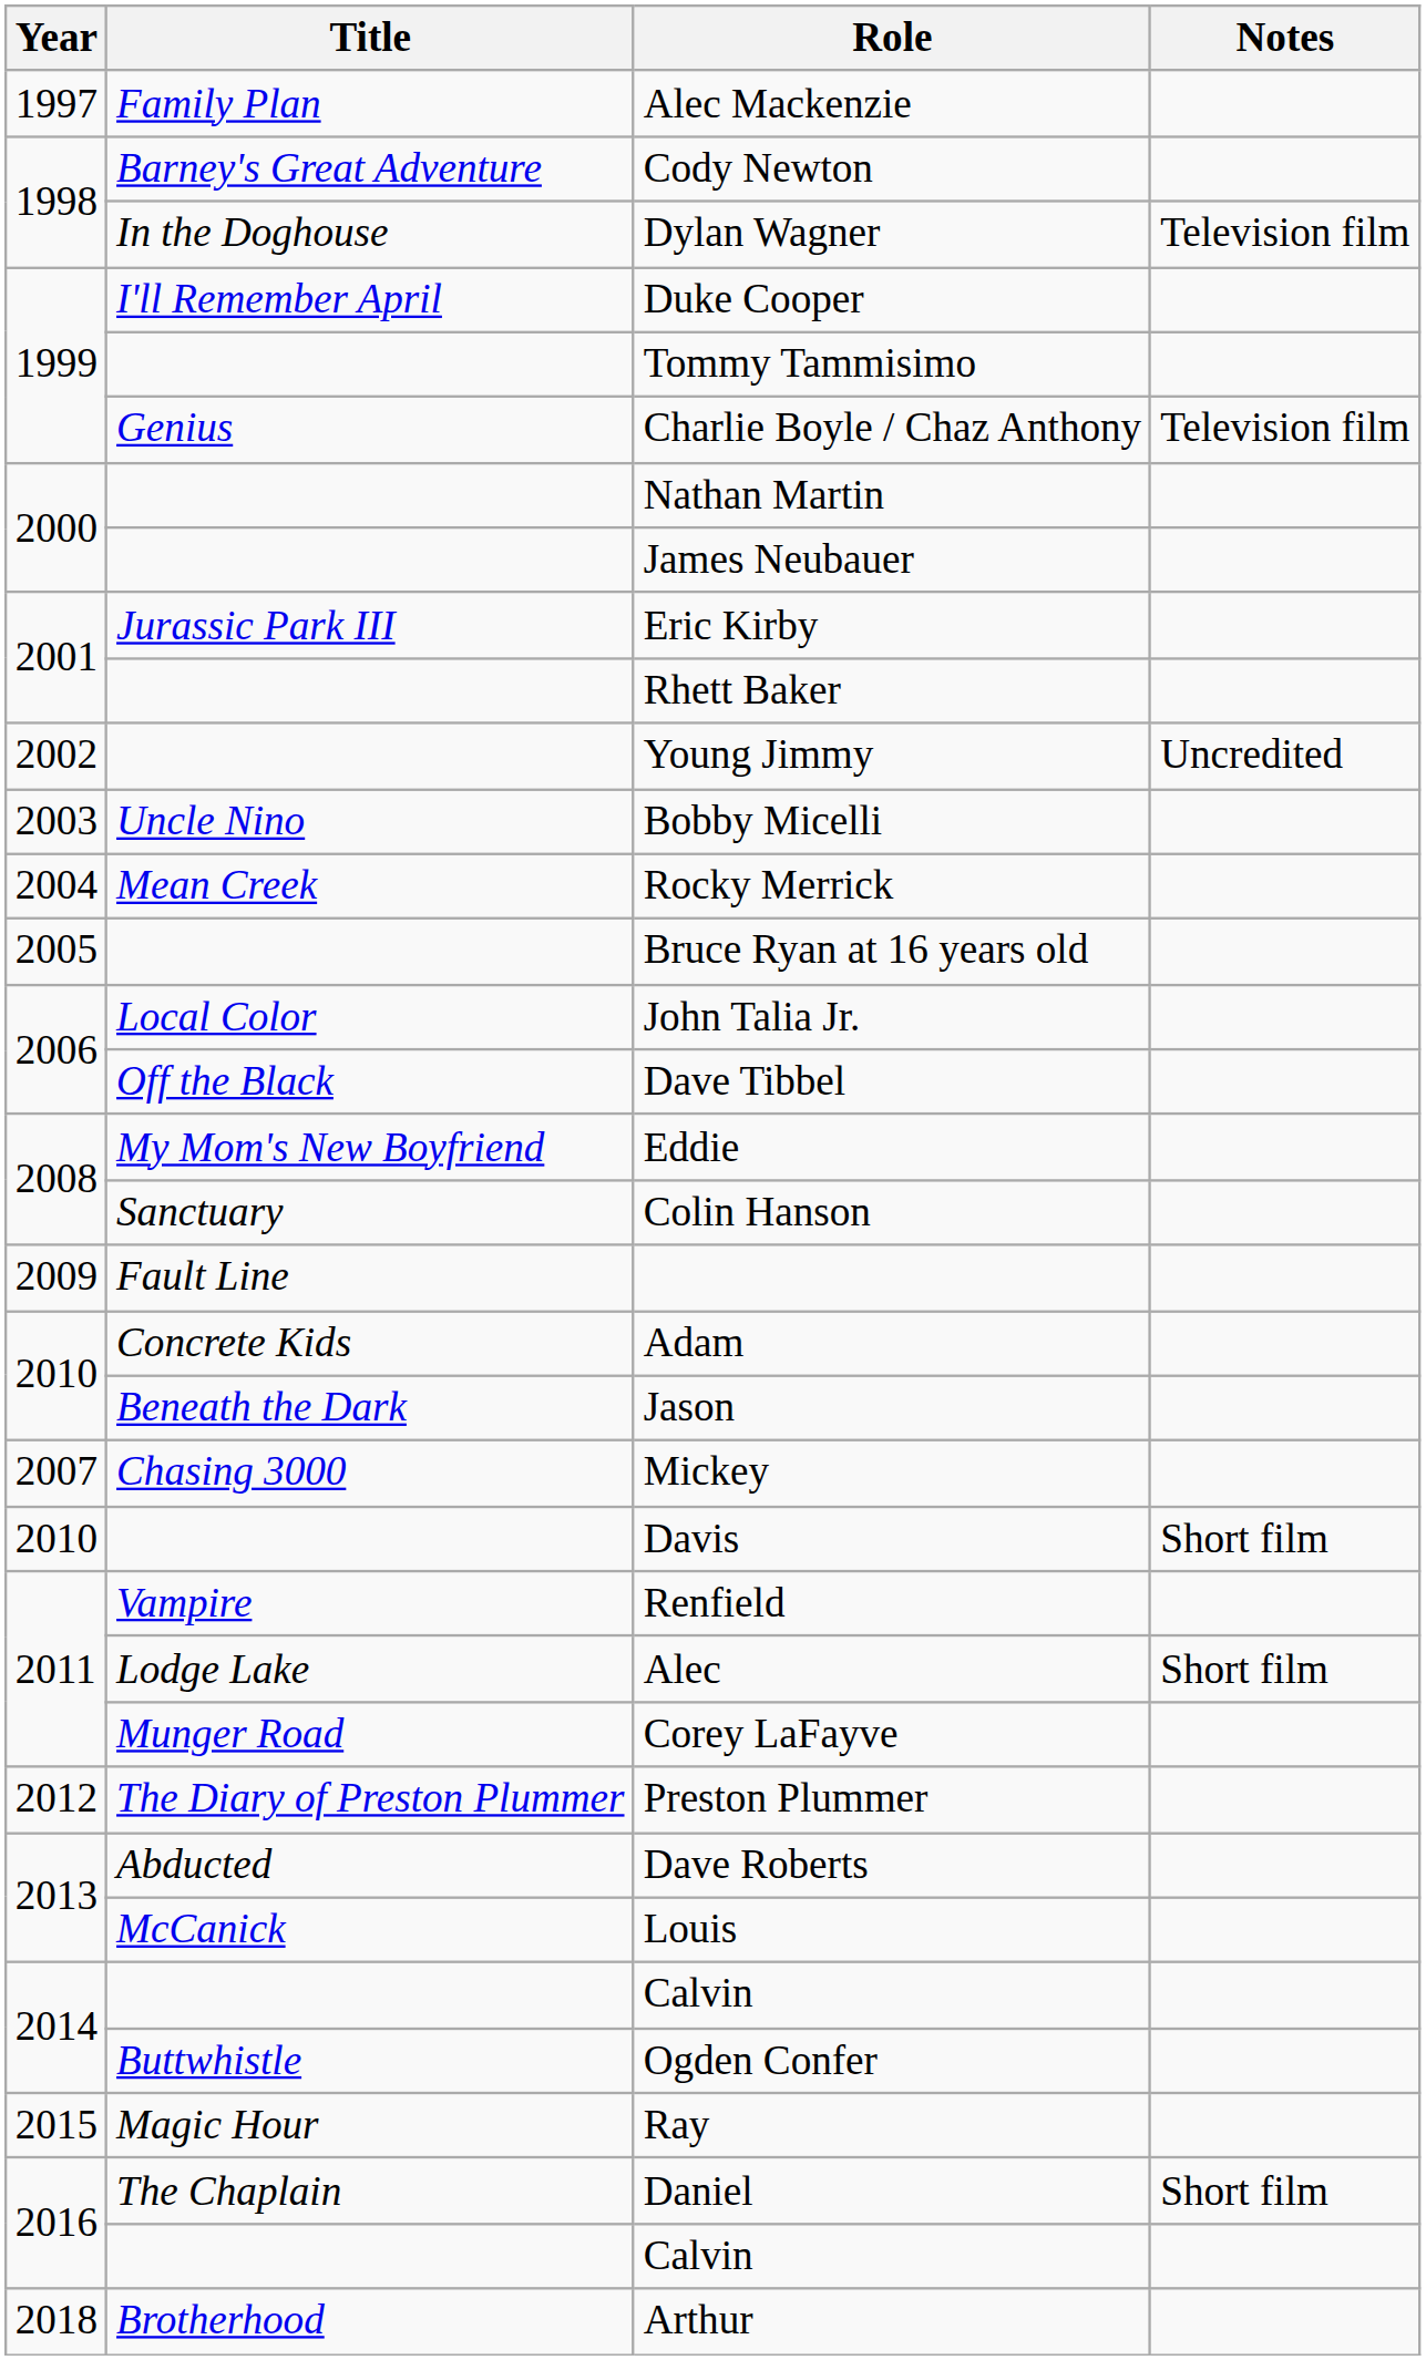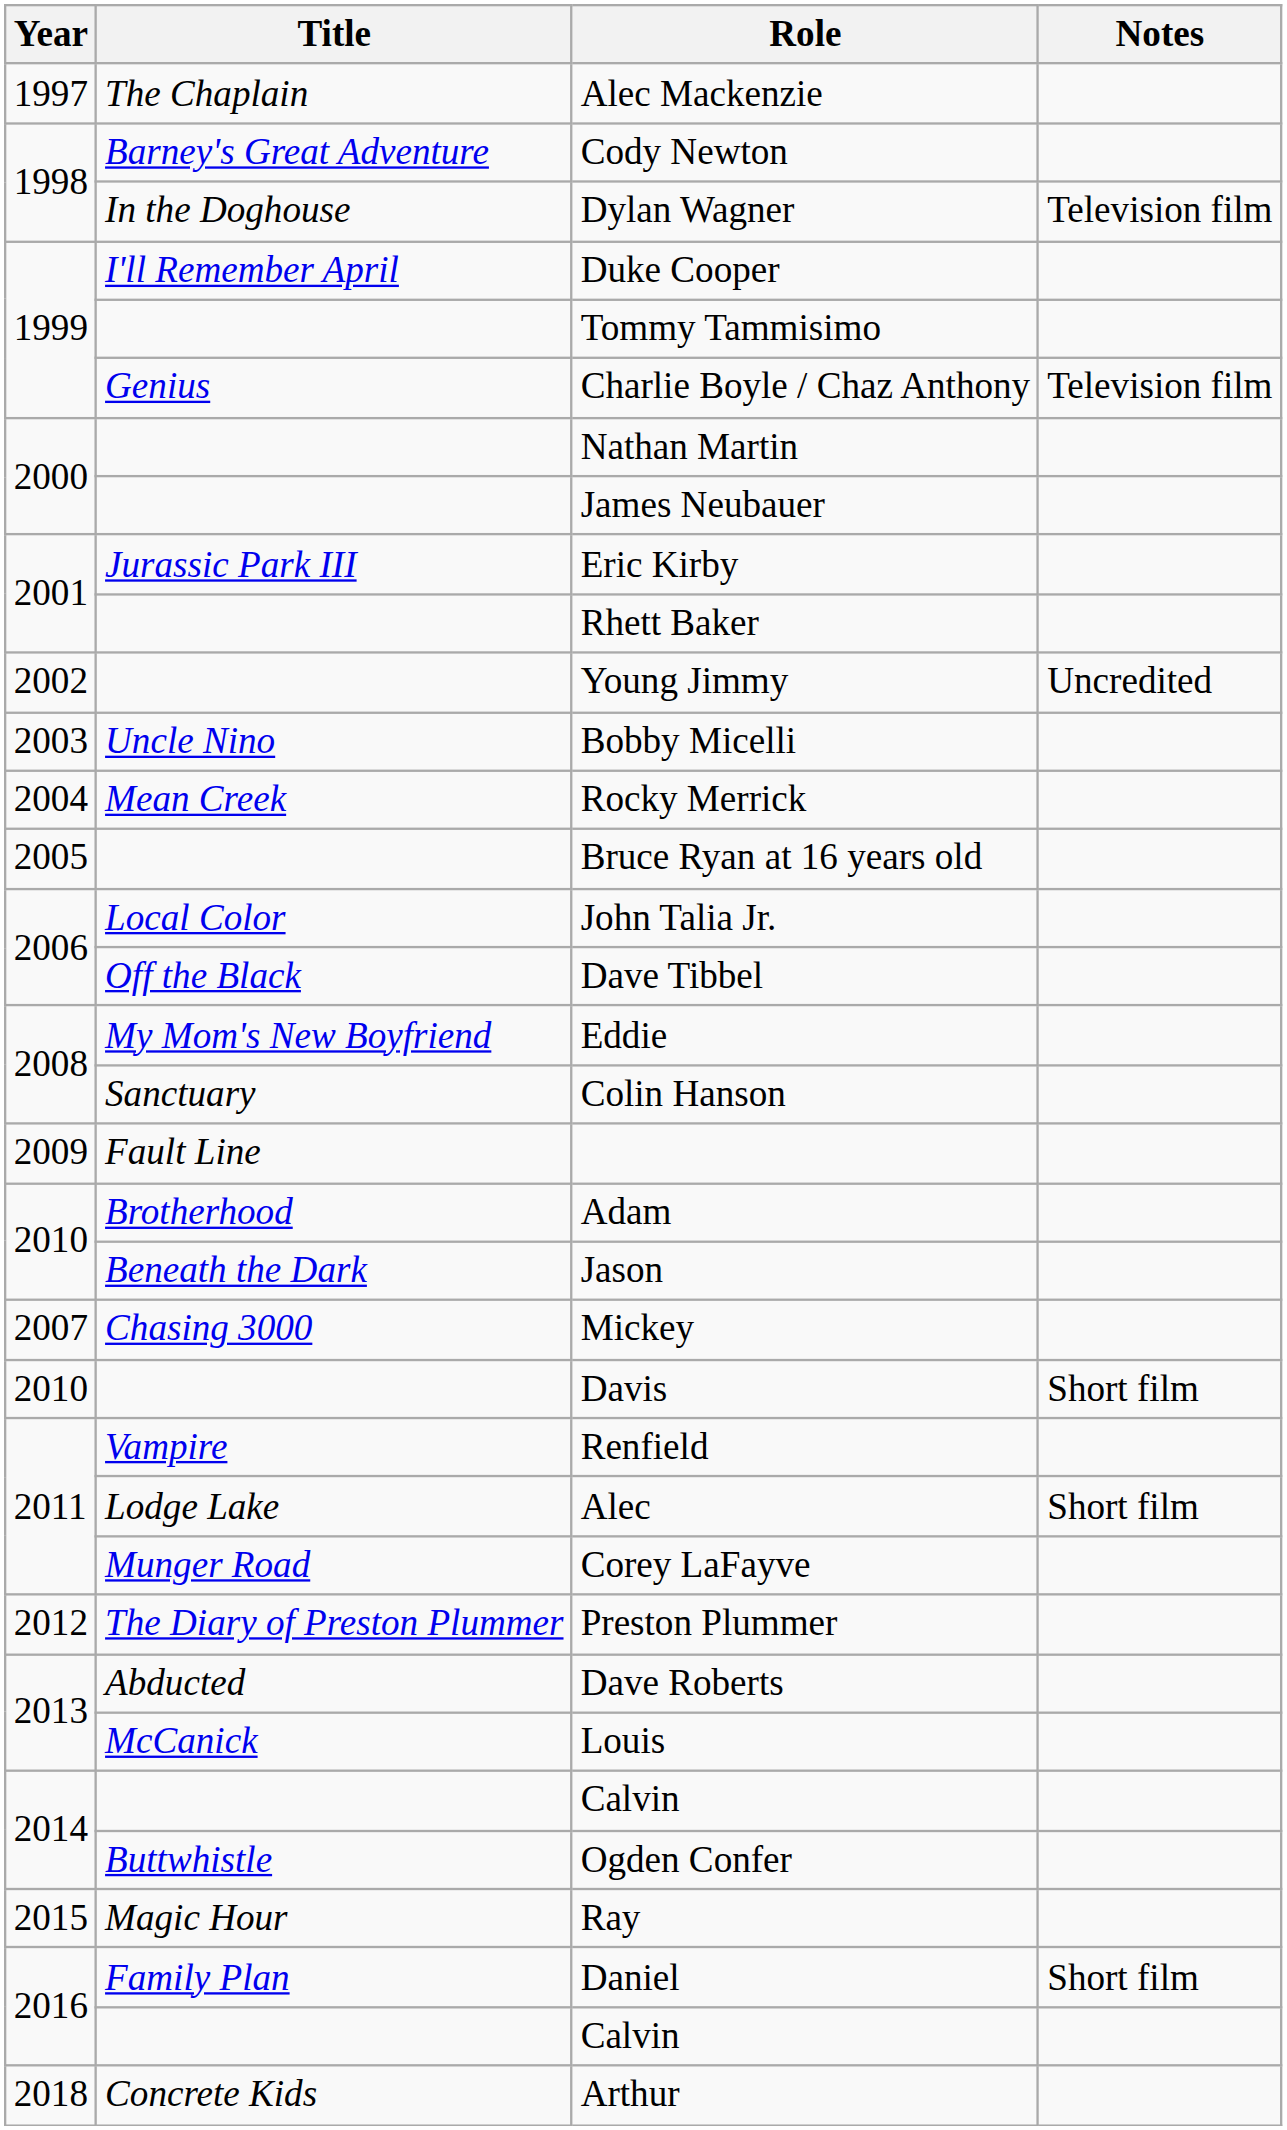Alec Mackenzie | Title: Family Plan -> The Chaplain
Adam | Title: Concrete Kids -> Brotherhood
Daniel | Title: The Chaplain -> Family Plan
Arthur | Title: Brotherhood -> Concrete Kids
